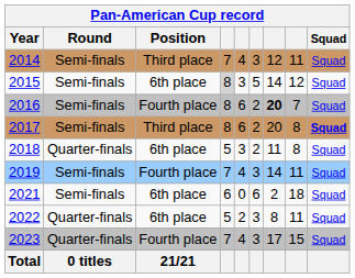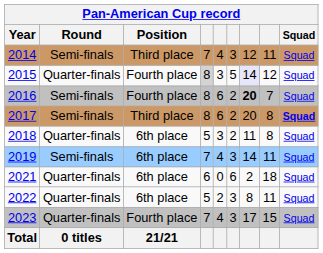2015 | Round: Semi-finals -> Quarter-finals
2015 | Position: 6th place -> Fourth place
2015 | column 7: no background -> lavender background
2019 | Position: Fourth place -> 6th place
2021 | Round: Semi-finals -> Quarter-finals
